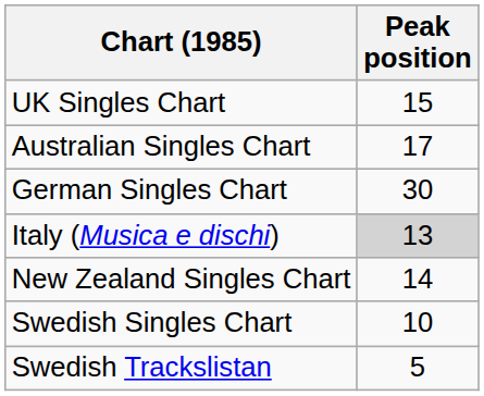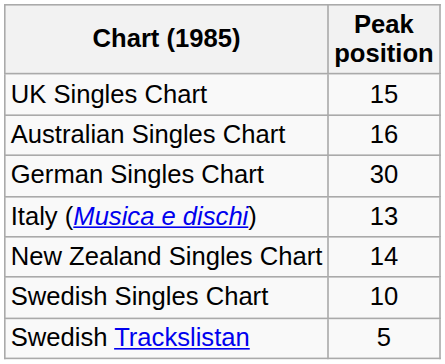Australian Singles Chart | Peak position: 17 -> 16
Italy (Musica e dischi) | Peak position: lightgrey background -> no background
